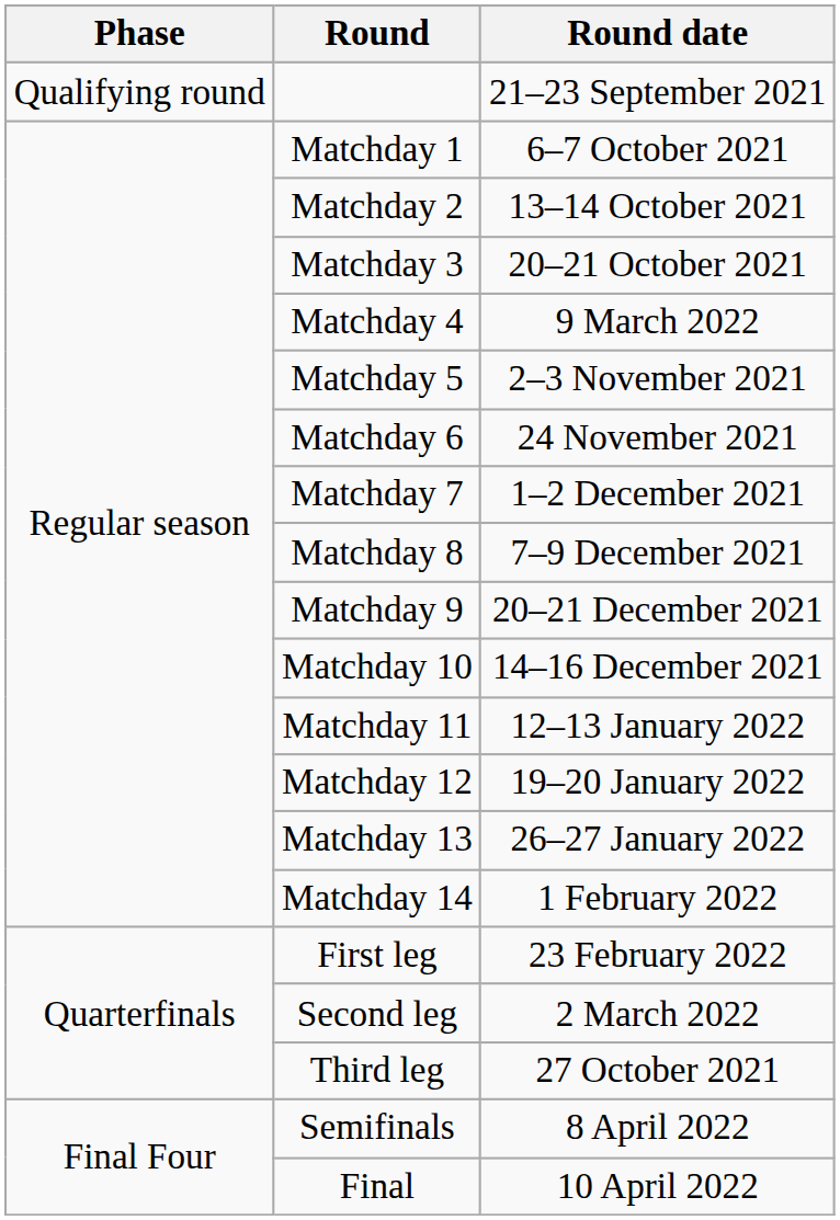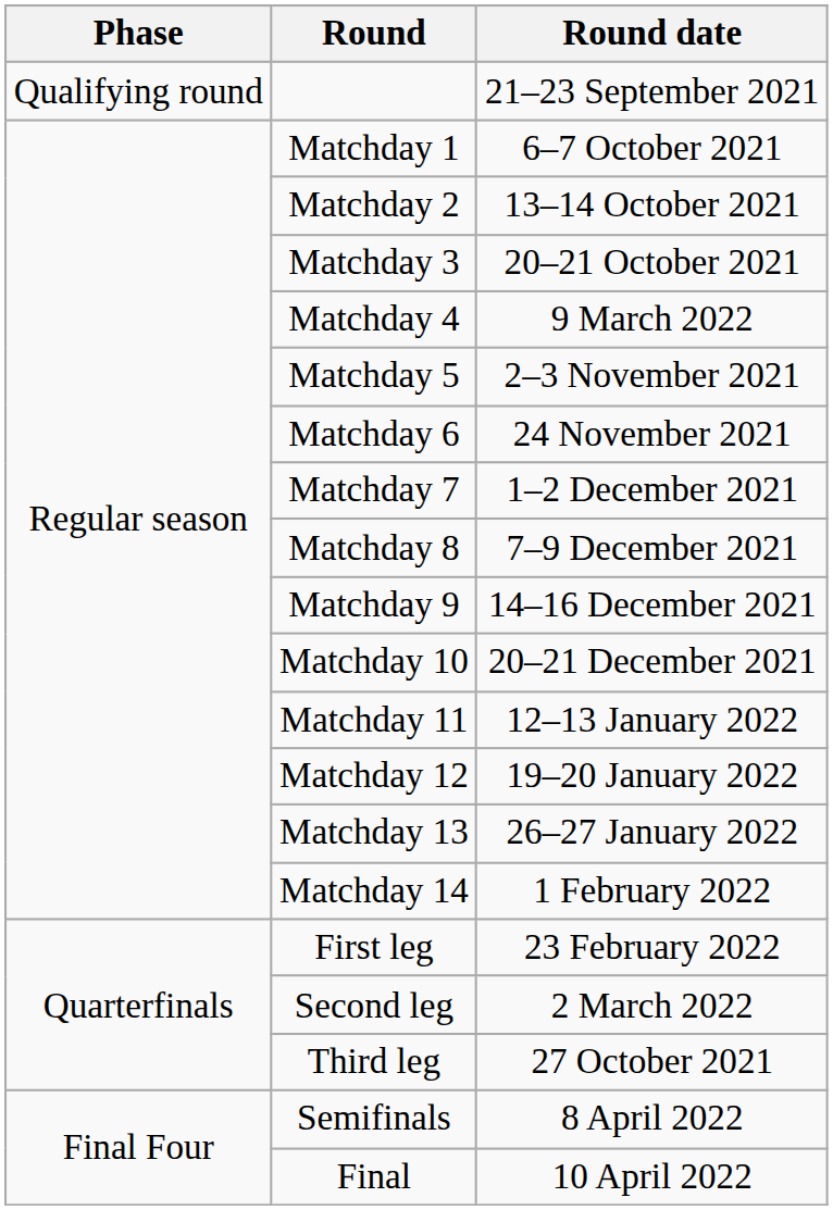Matchday 9 | Round date: 20–21 December 2021 -> 14–16 December 2021
Matchday 10 | Round date: 14–16 December 2021 -> 20–21 December 2021
